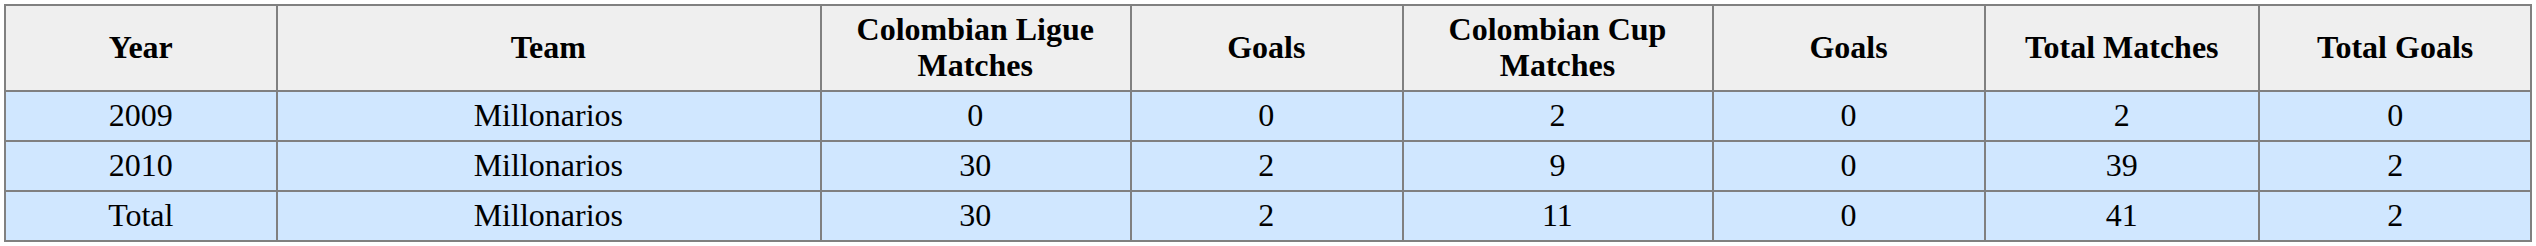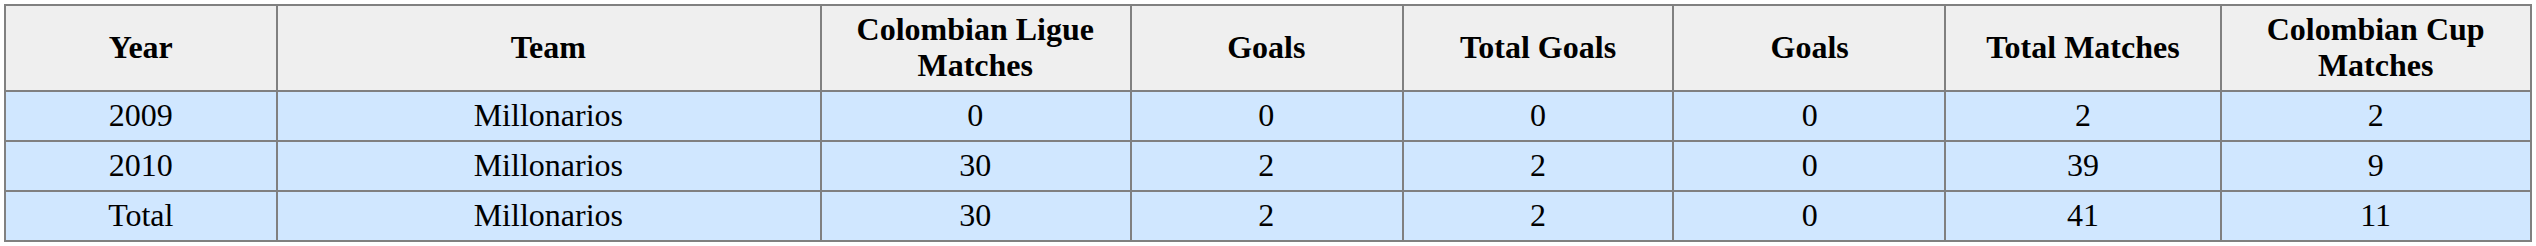columns swapped: Colombian Cup Matches <-> Total Goals
